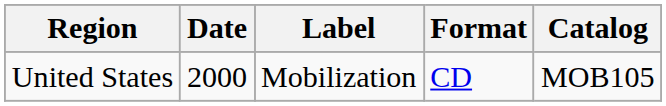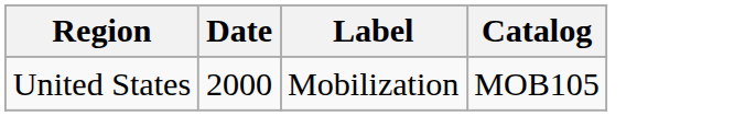- column: Format | CD
